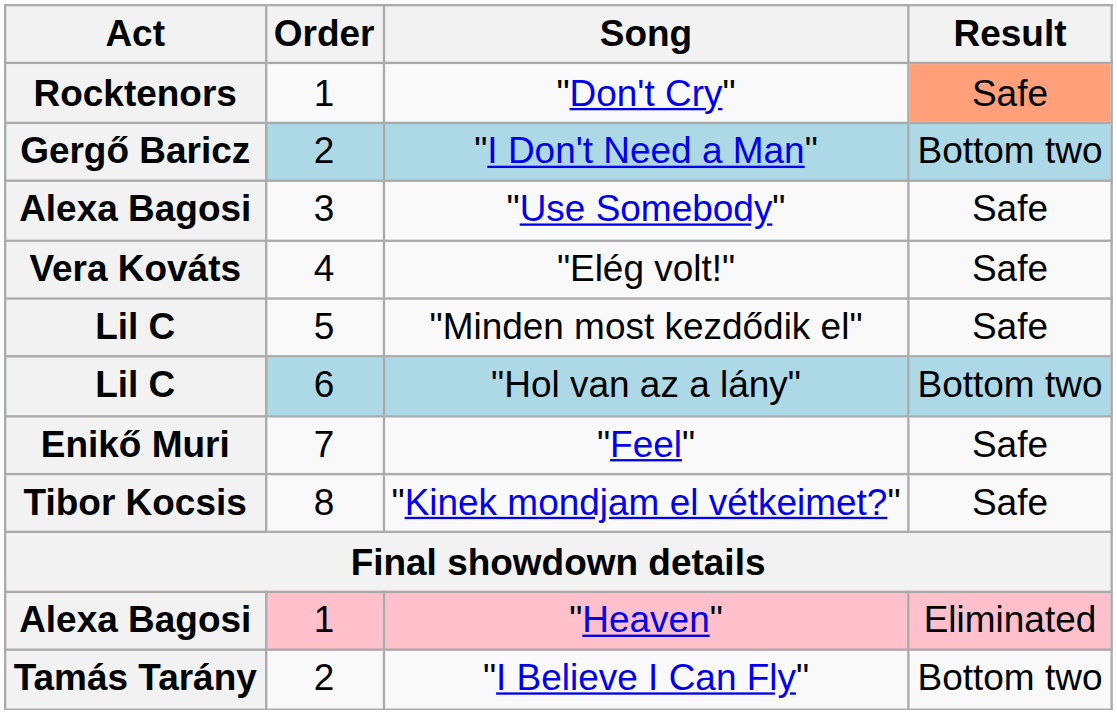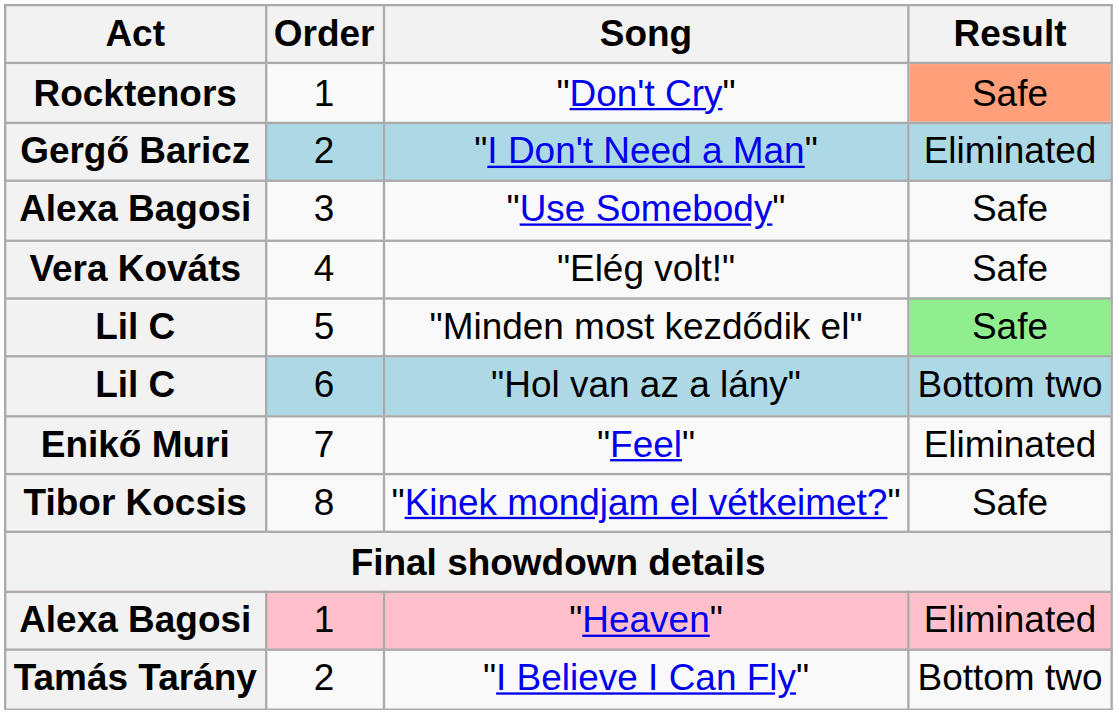"I Don't Need a Man" | Result: Bottom two -> Eliminated
"Minden most kezdődik el" | Result: no background -> lightgreen background
"Feel" | Result: Safe -> Eliminated
